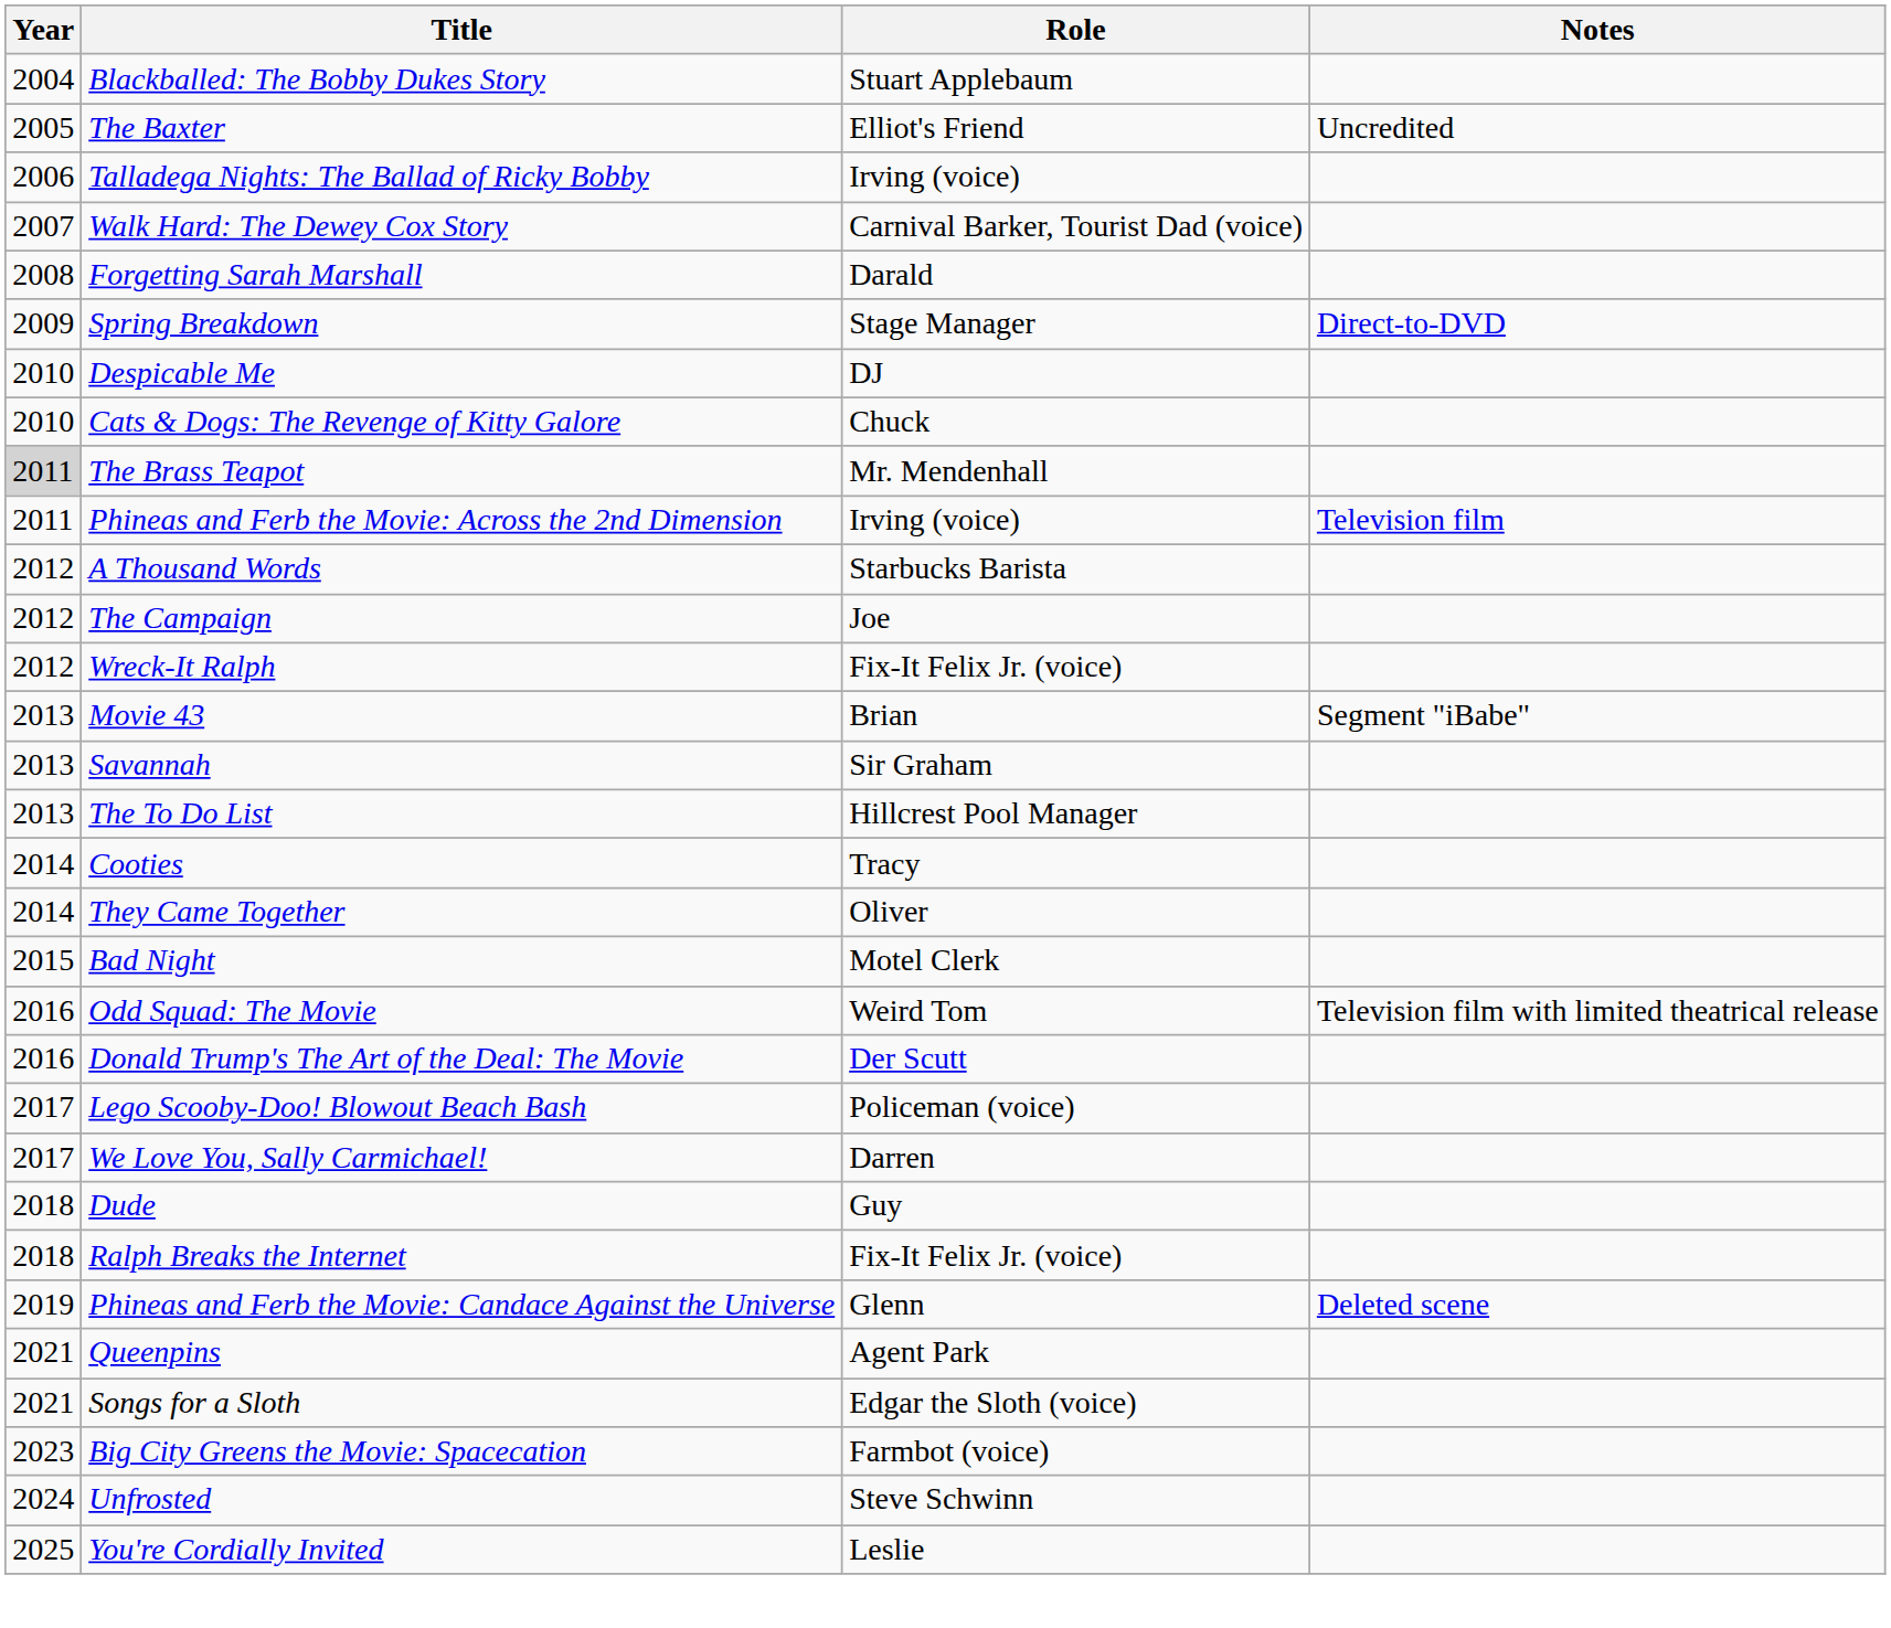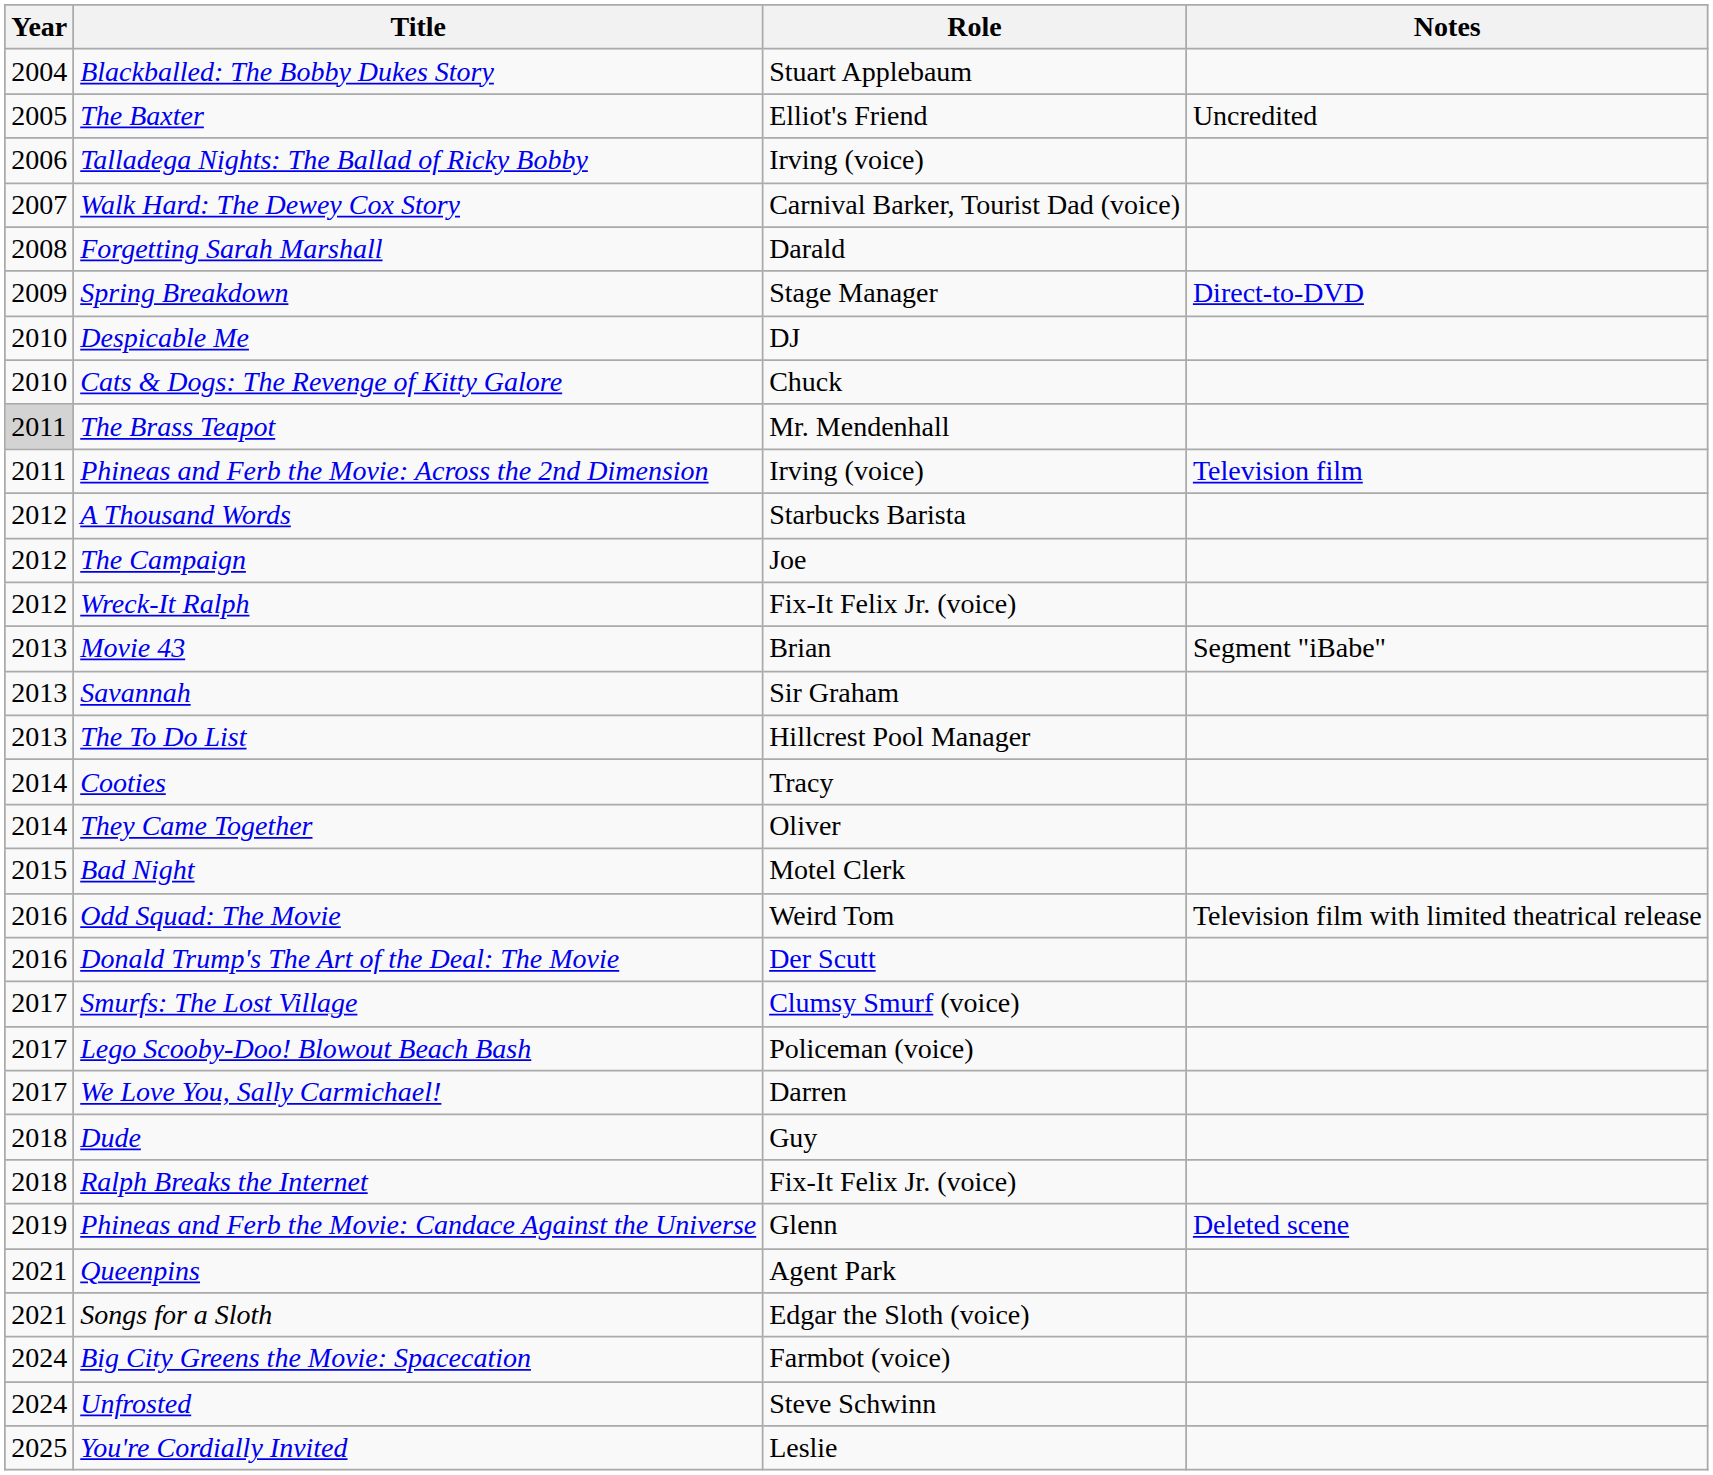+ row: 2017 | Smurfs: The Lost Village | Clumsy Smurf (voice)
Big City Greens the Movie: Spacecation | Year: 2023 -> 2024
